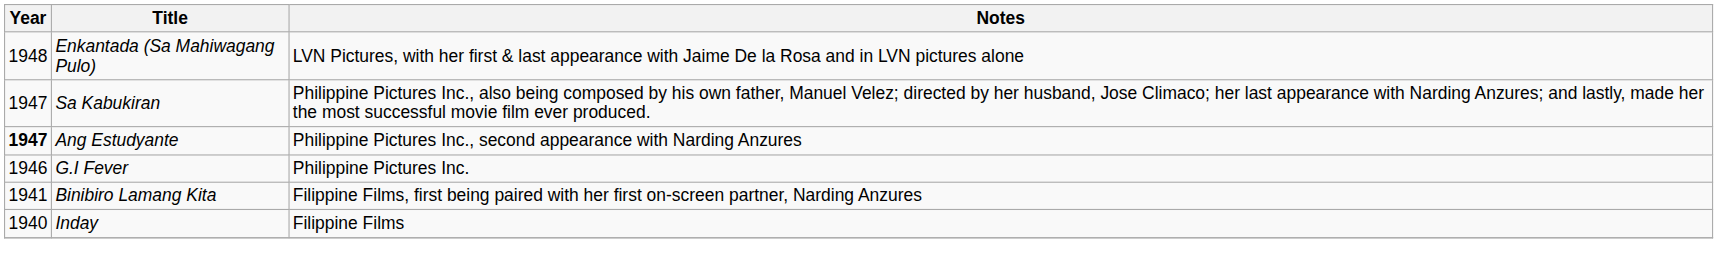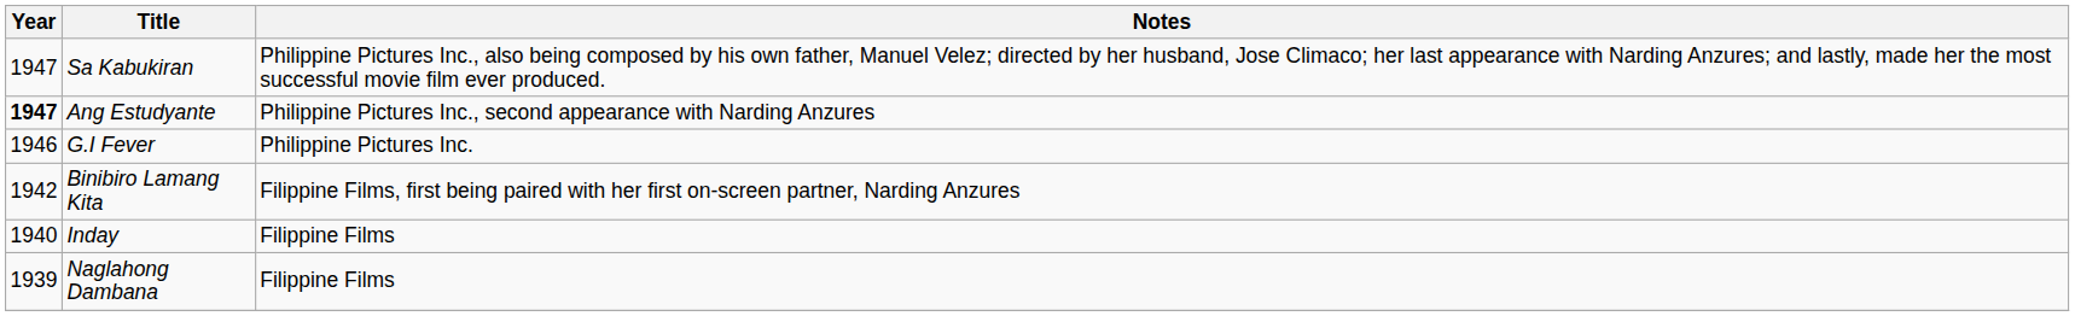- row: 1948 | Enkantada (Sa Mahiwagang Pulo) | LVN Pictures, with her first & last appearance with Jaime De la Rosa and in LVN pictures alone
Binibiro Lamang Kita | Year: 1941 -> 1942
+ row: 1939 | Naglahong Dambana | Filippine Films
